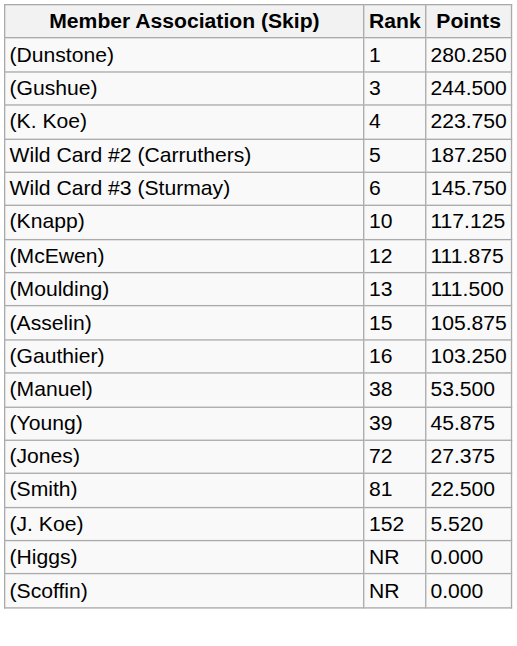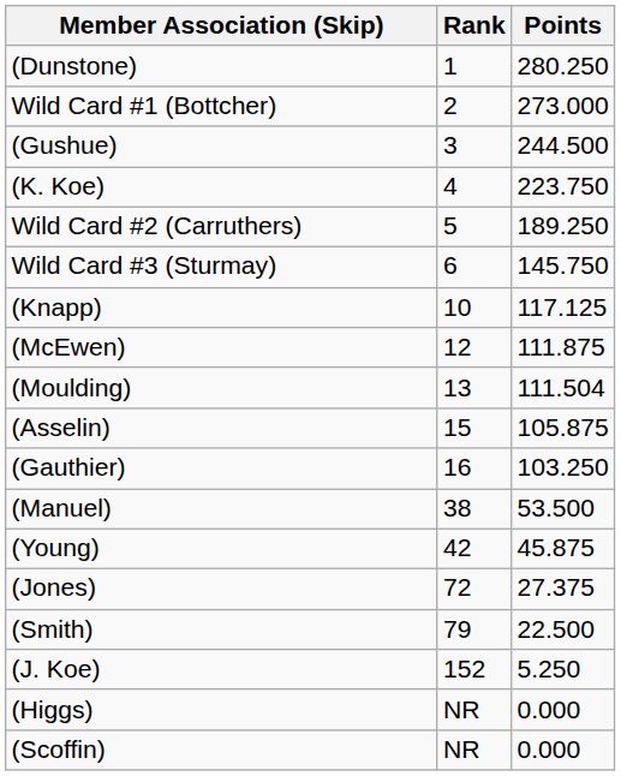+ row: Wild Card #1 (Bottcher) | 2 | 273.000
Wild Card #2 (Carruthers) | Points: 187.250 -> 189.250
(Moulding) | Points: 111.500 -> 111.504
(Young) | Rank: 39 -> 42
(Smith) | Rank: 81 -> 79
(J. Koe) | Points: 5.520 -> 5.250
